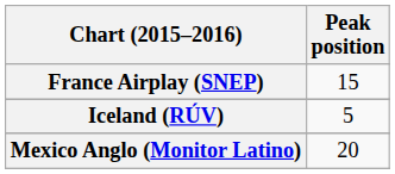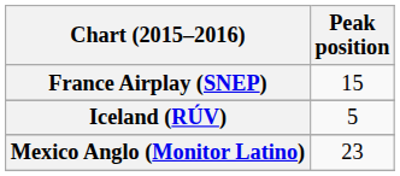Mexico Anglo (Monitor Latino) | Peak position: 20 -> 23
